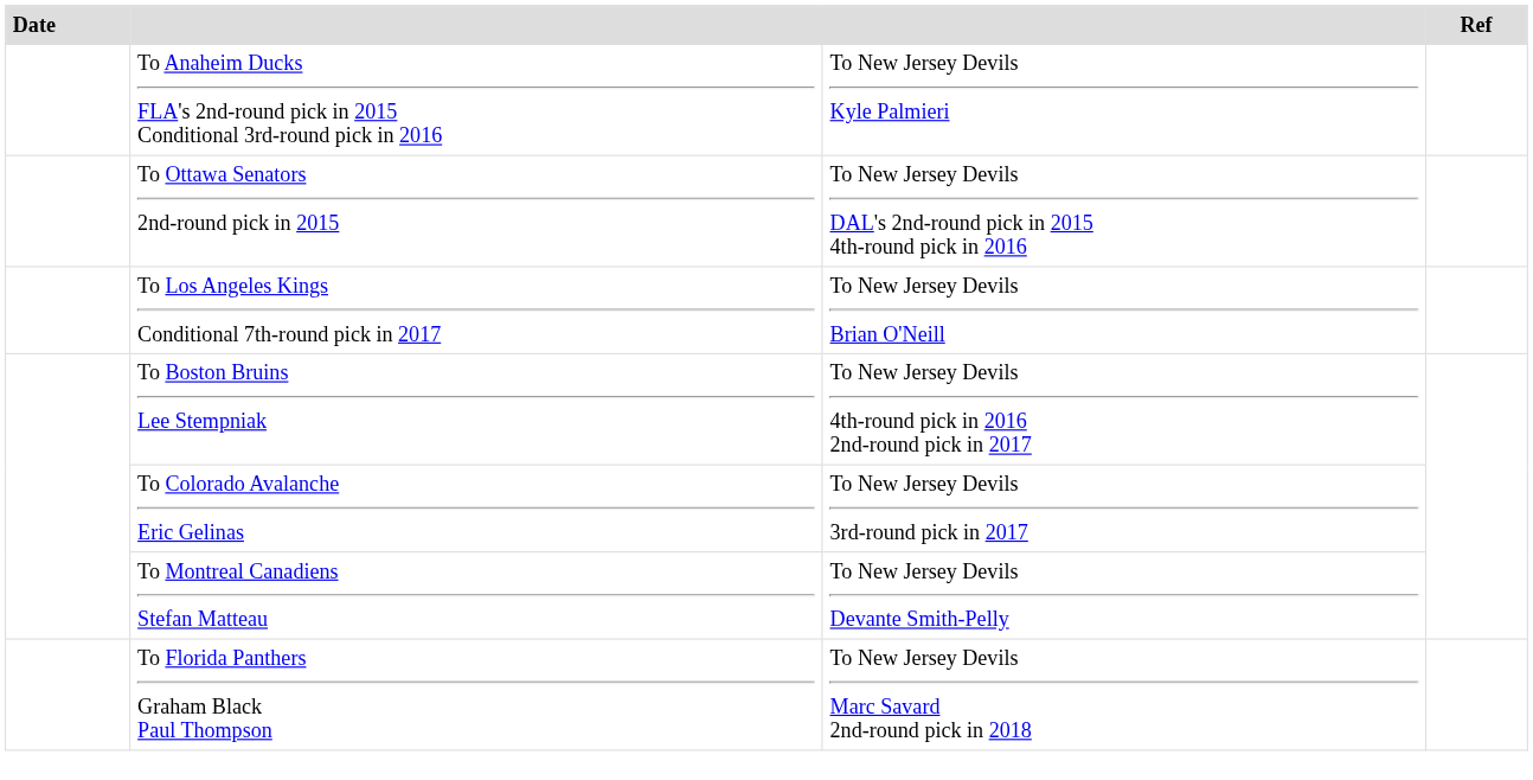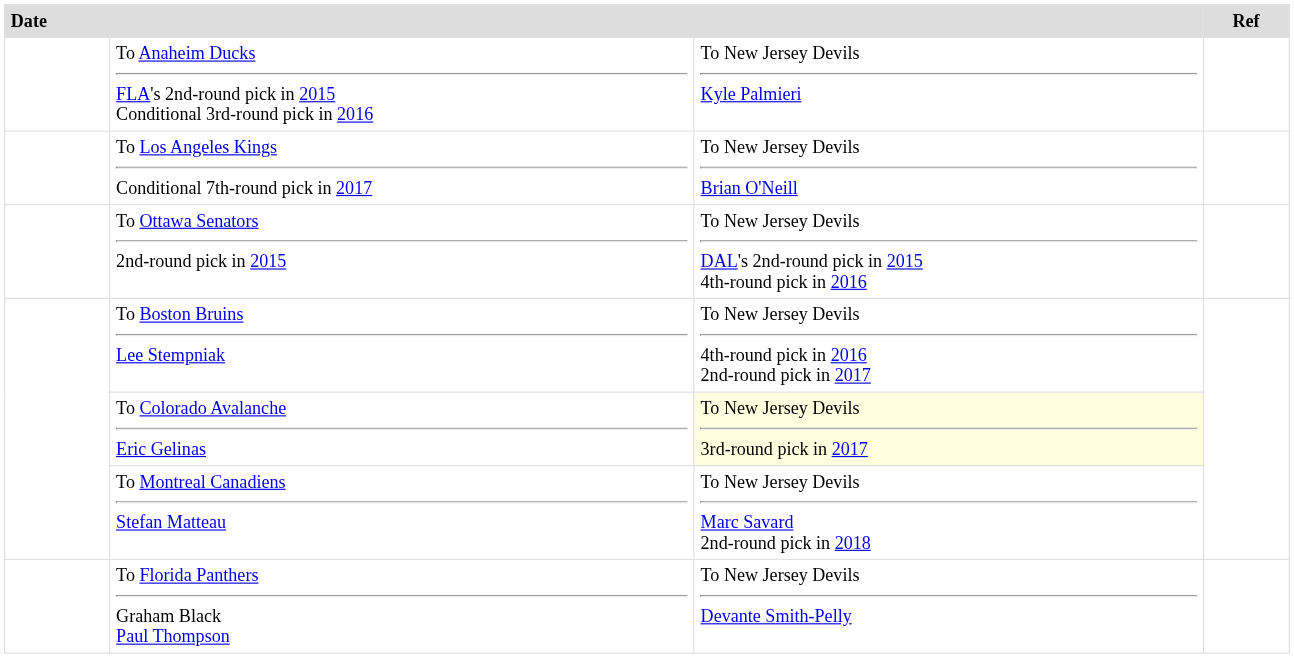rows swapped: To Ottawa Senators 2nd-round pick in 2015 <-> To Los Angeles Kings Conditional 7th-round pick in 2017
To Colorado Avalanche Eric Gelinas | column 3: no background -> lightyellow background
To Montreal Canadiens Stefan Matteau | column 3: To New Jersey Devils Devante Smith-Pelly -> To New Jersey Devils Marc Savard 2nd-round pick in 2018
To Florida Panthers Graham Black Paul Thompson | column 3: To New Jersey Devils Marc Savard 2nd-round pick in 2018 -> To New Jersey Devils Devante Smith-Pelly
